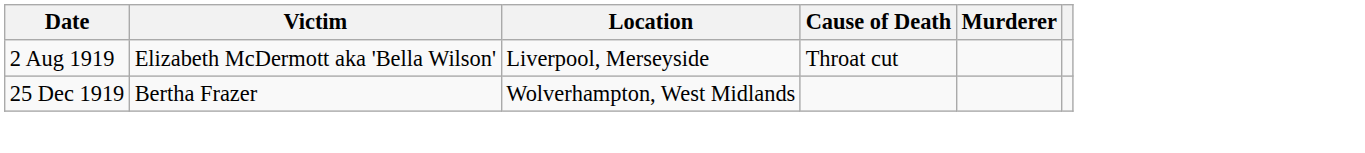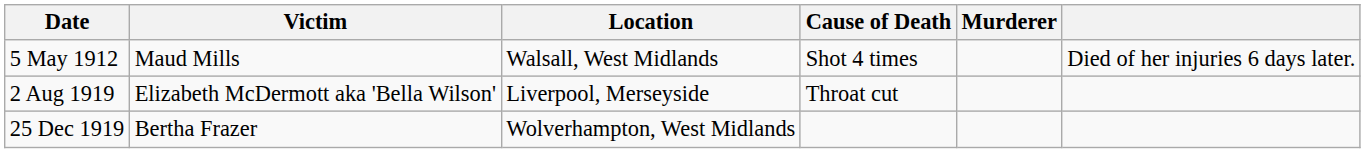+ row: 5 May 1912 | Maud Mills | Walsall, West Midlands | Shot 4 times | Died of her injuries 6 days later.
